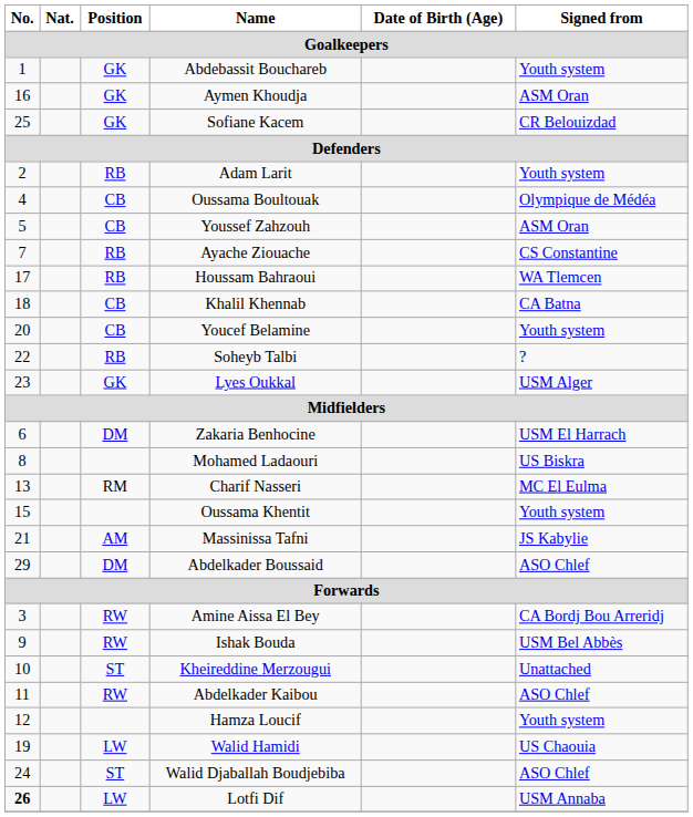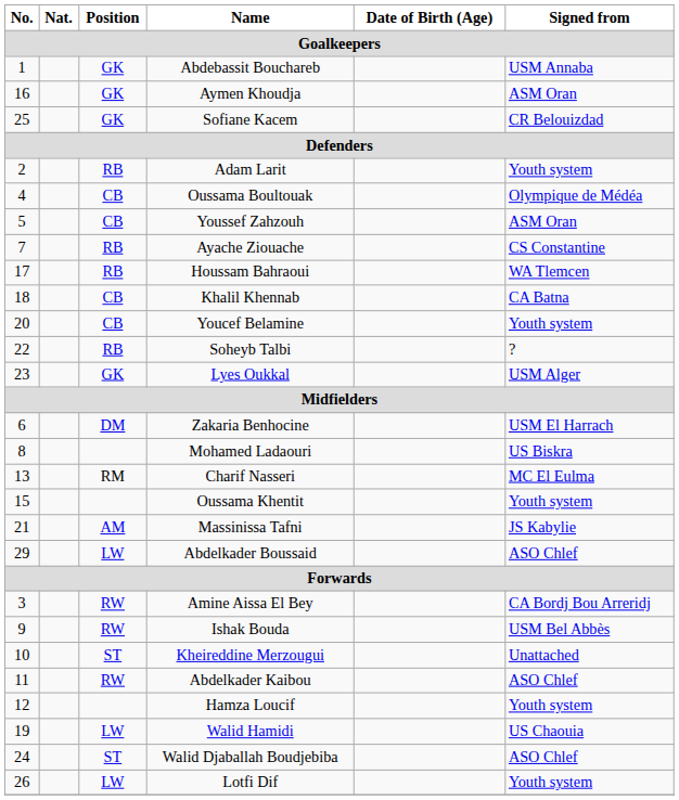Abdebassit Bouchareb | Signed from: Youth system -> USM Annaba
Abdelkader Boussaid | Position: DM -> LW
Lotfi Dif | No.: bold -> normal
Lotfi Dif | Signed from: USM Annaba -> Youth system
